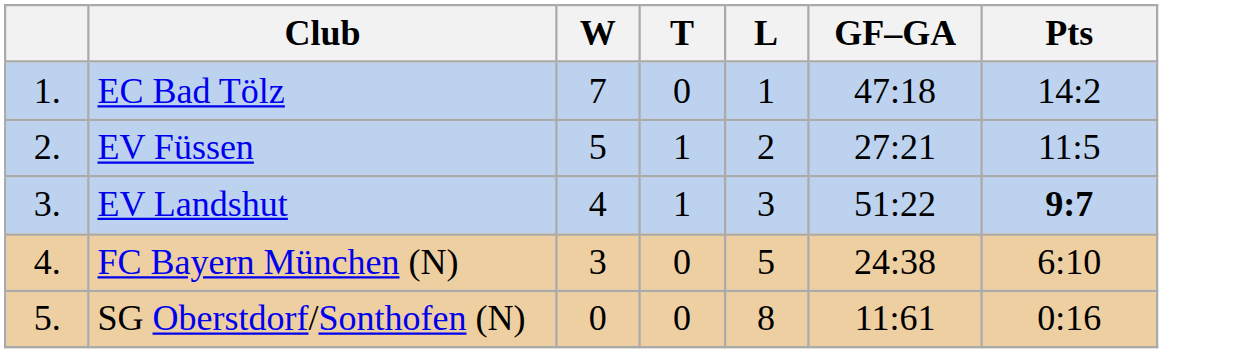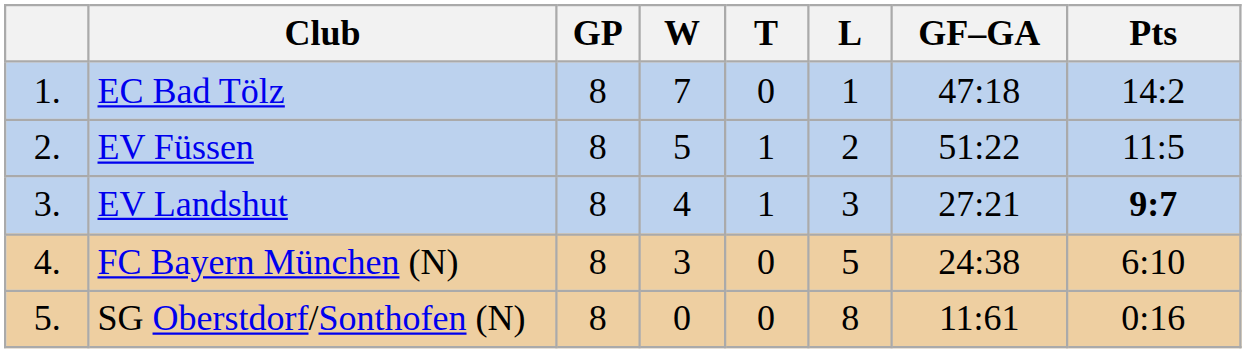+ column: GP | 8 | 8 | 8 | 8 | 8
EV Füssen | GF–GA: 27:21 -> 51:22
EV Landshut | GF–GA: 51:22 -> 27:21
